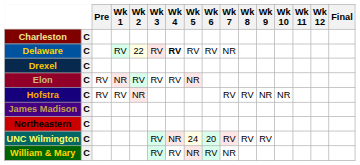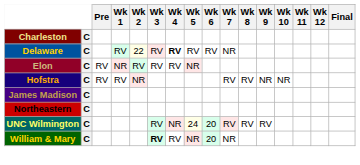- row: Drexel | C
William & Mary | Wk 3: normal -> bold
William & Mary | Wk 6: RV -> 20
